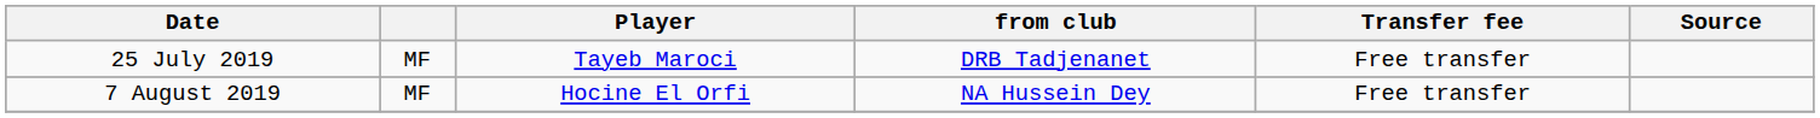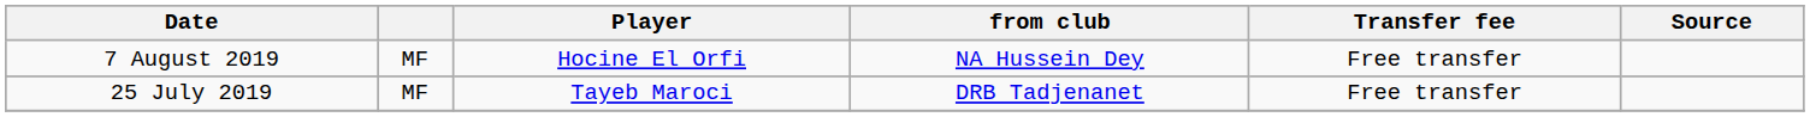rows swapped: 25 July 2019 <-> 7 August 2019
